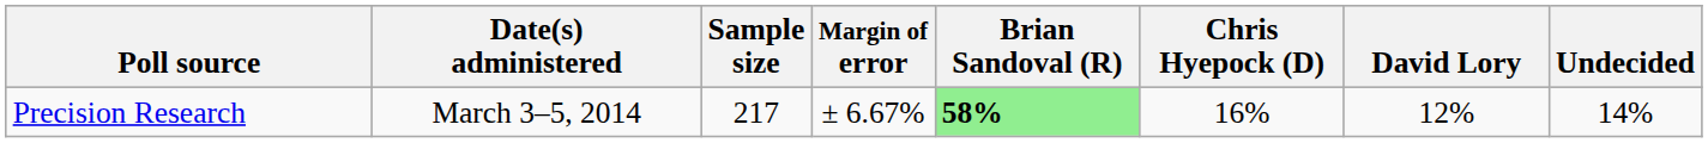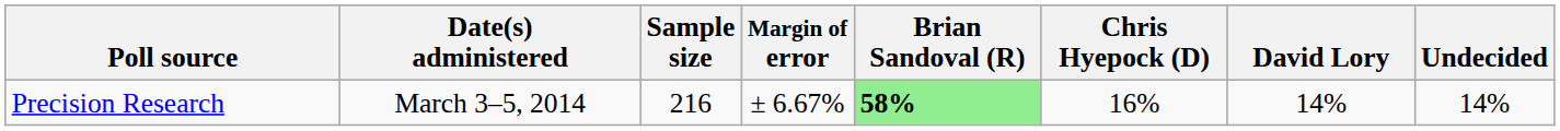Precision Research | Sample size: 217 -> 216
Precision Research | David Lory: 12% -> 14%
